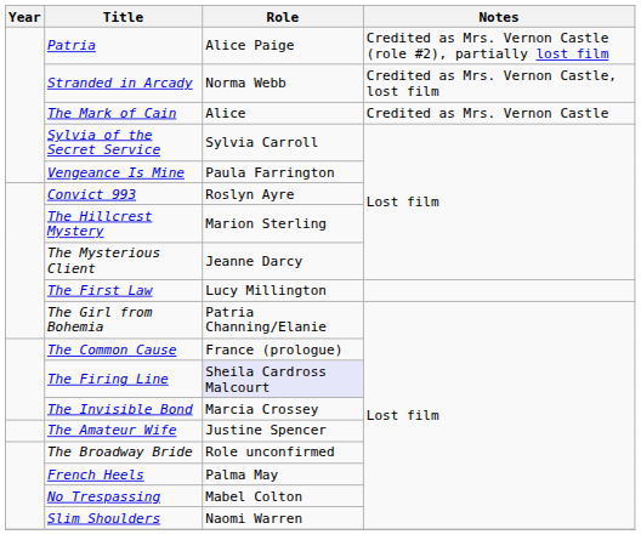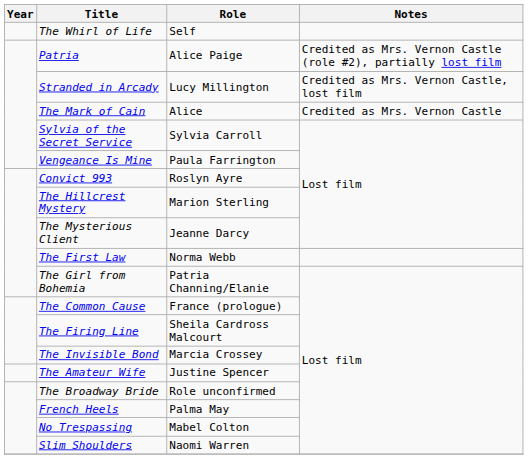+ row: The Whirl of Life | Self
Stranded in Arcady | Role: Norma Webb -> Lucy Millington
The First Law | Role: Lucy Millington -> Norma Webb
The Firing Line | Role: lavender background -> no background
